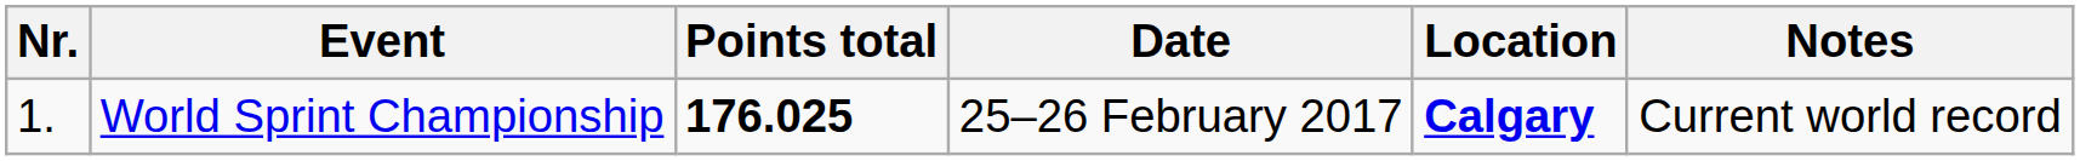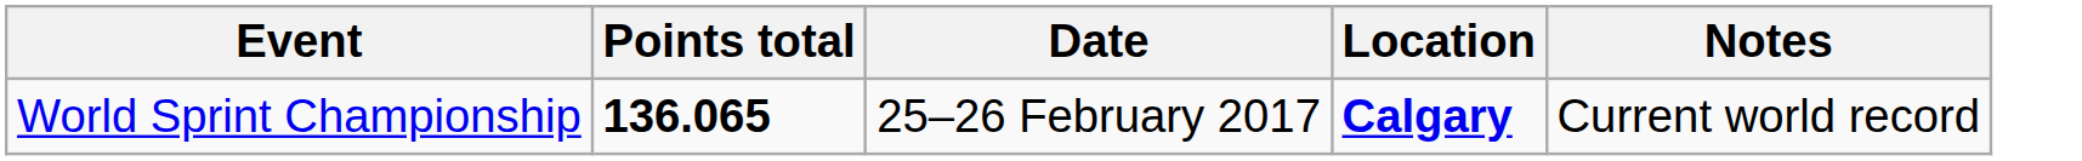- column: Nr. | 1.
World Sprint Championship | Points total: 176.025 -> 136.065
